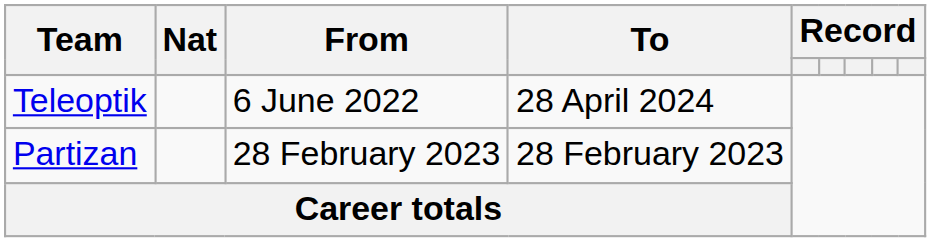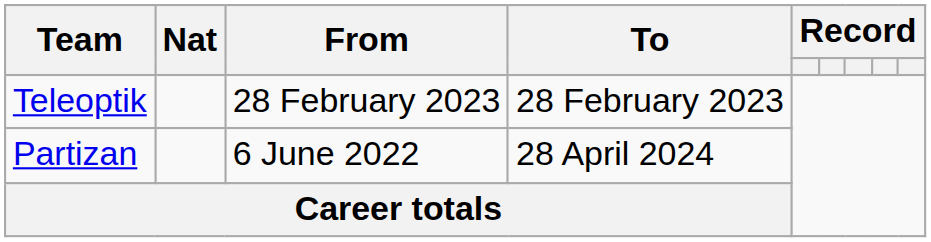Teleoptik | From: 6 June 2022 -> 28 February 2023
Teleoptik | To: 28 April 2024 -> 28 February 2023
Partizan | From: 28 February 2023 -> 6 June 2022
Partizan | To: 28 February 2023 -> 28 April 2024
